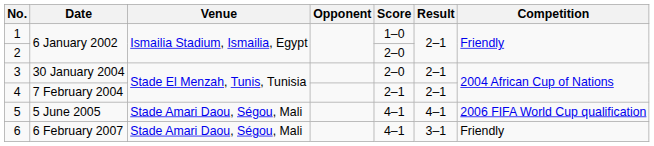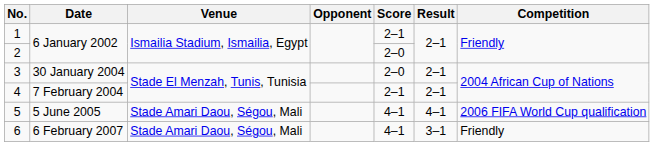1 | Score: 1–0 -> 2–1
